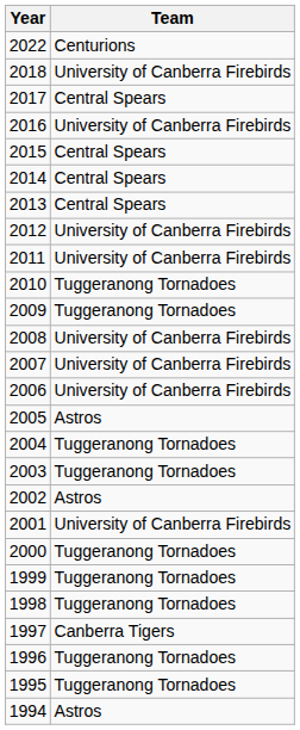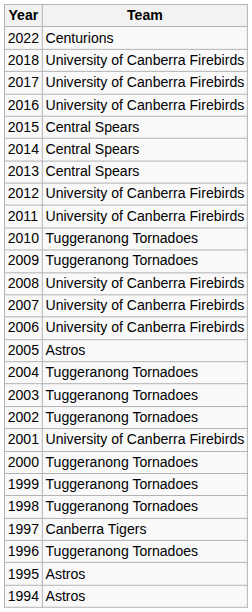2017 | Team: Central Spears -> University of Canberra Firebirds
2002 | Team: Astros -> Tuggeranong Tornadoes
1995 | Team: Tuggeranong Tornadoes -> Astros
